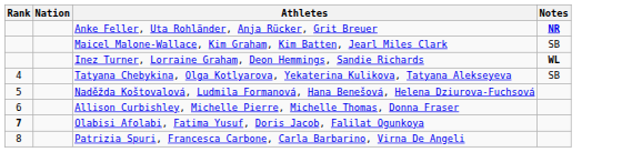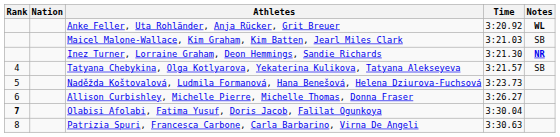+ column: Time | 3:20.92 | 3:21.03 | 3:21.30 | 3:21.57 | 3:23.73 | 3:26.27 | 3:30.04 | 3:30.63
Anke Feller, Uta Rohländer, Anja Rücker, Grit Breuer | Notes: NR -> WL
Inez Turner, Lorraine Graham, Deon Hemmings, Sandie Richards | Notes: WL -> NR
